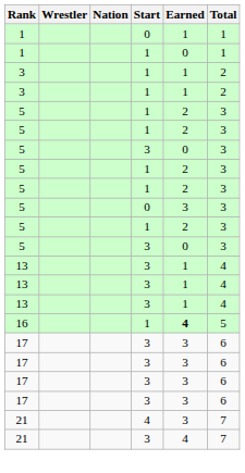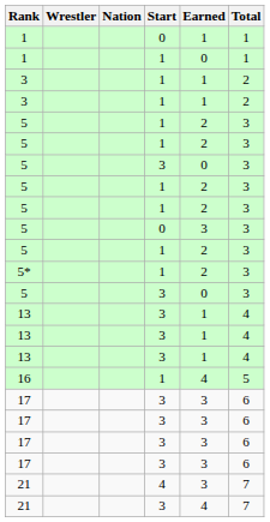+ row: 5* | 1 | 2 | 3
16 | Earned: bold -> normal
